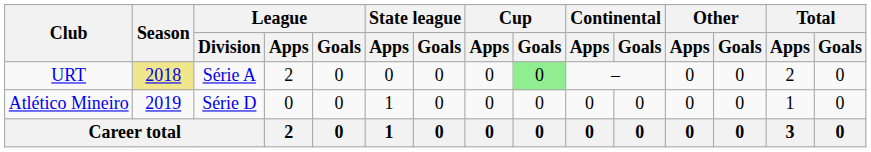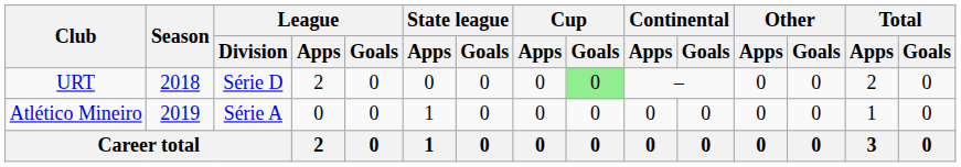URT | Season: khaki background -> no background
URT | League / Division: Série A -> Série D
Atlético Mineiro | League / Division: Série D -> Série A
